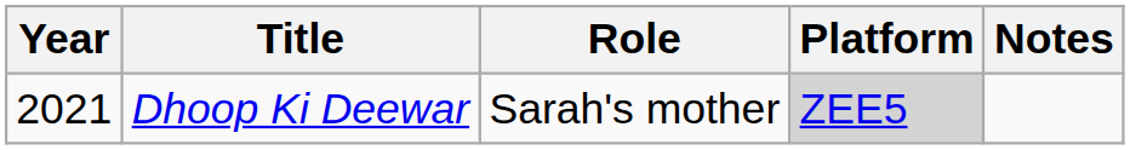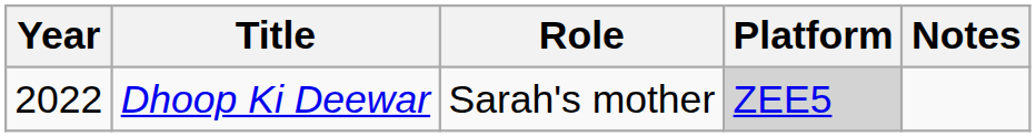Dhoop Ki Deewar | Year: 2021 -> 2022
